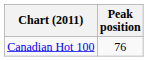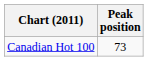Canadian Hot 100 | Peak position: 76 -> 73
